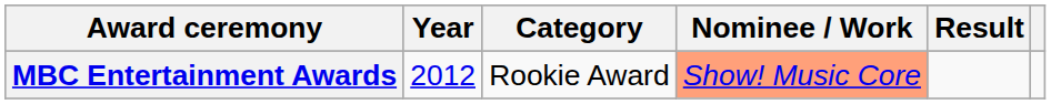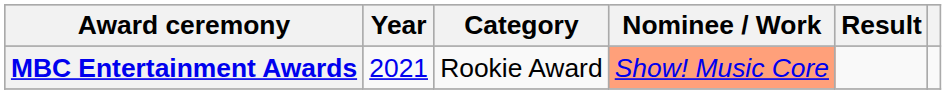MBC Entertainment Awards | Year: 2012 -> 2021
